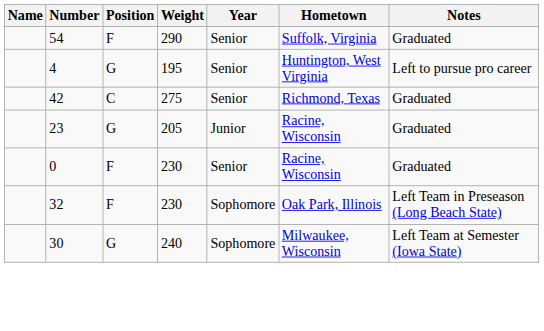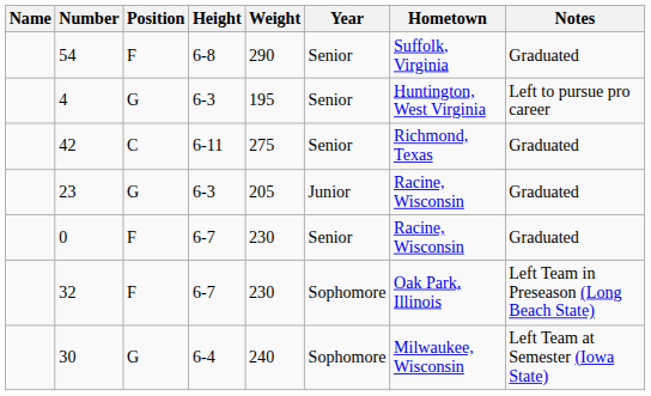+ column: Height | 6-8 | 6-3 | 6-11 | 6-3 | 6-7 | 6-7 | 6-4
